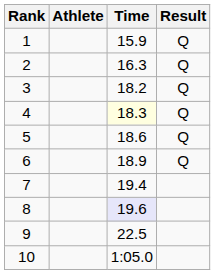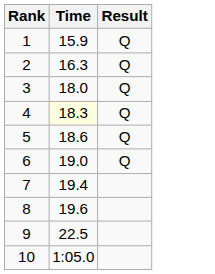- column: Athlete
3 | Time: 18.2 -> 18.0
6 | Time: 18.9 -> 19.0
8 | Time: lavender background -> no background
